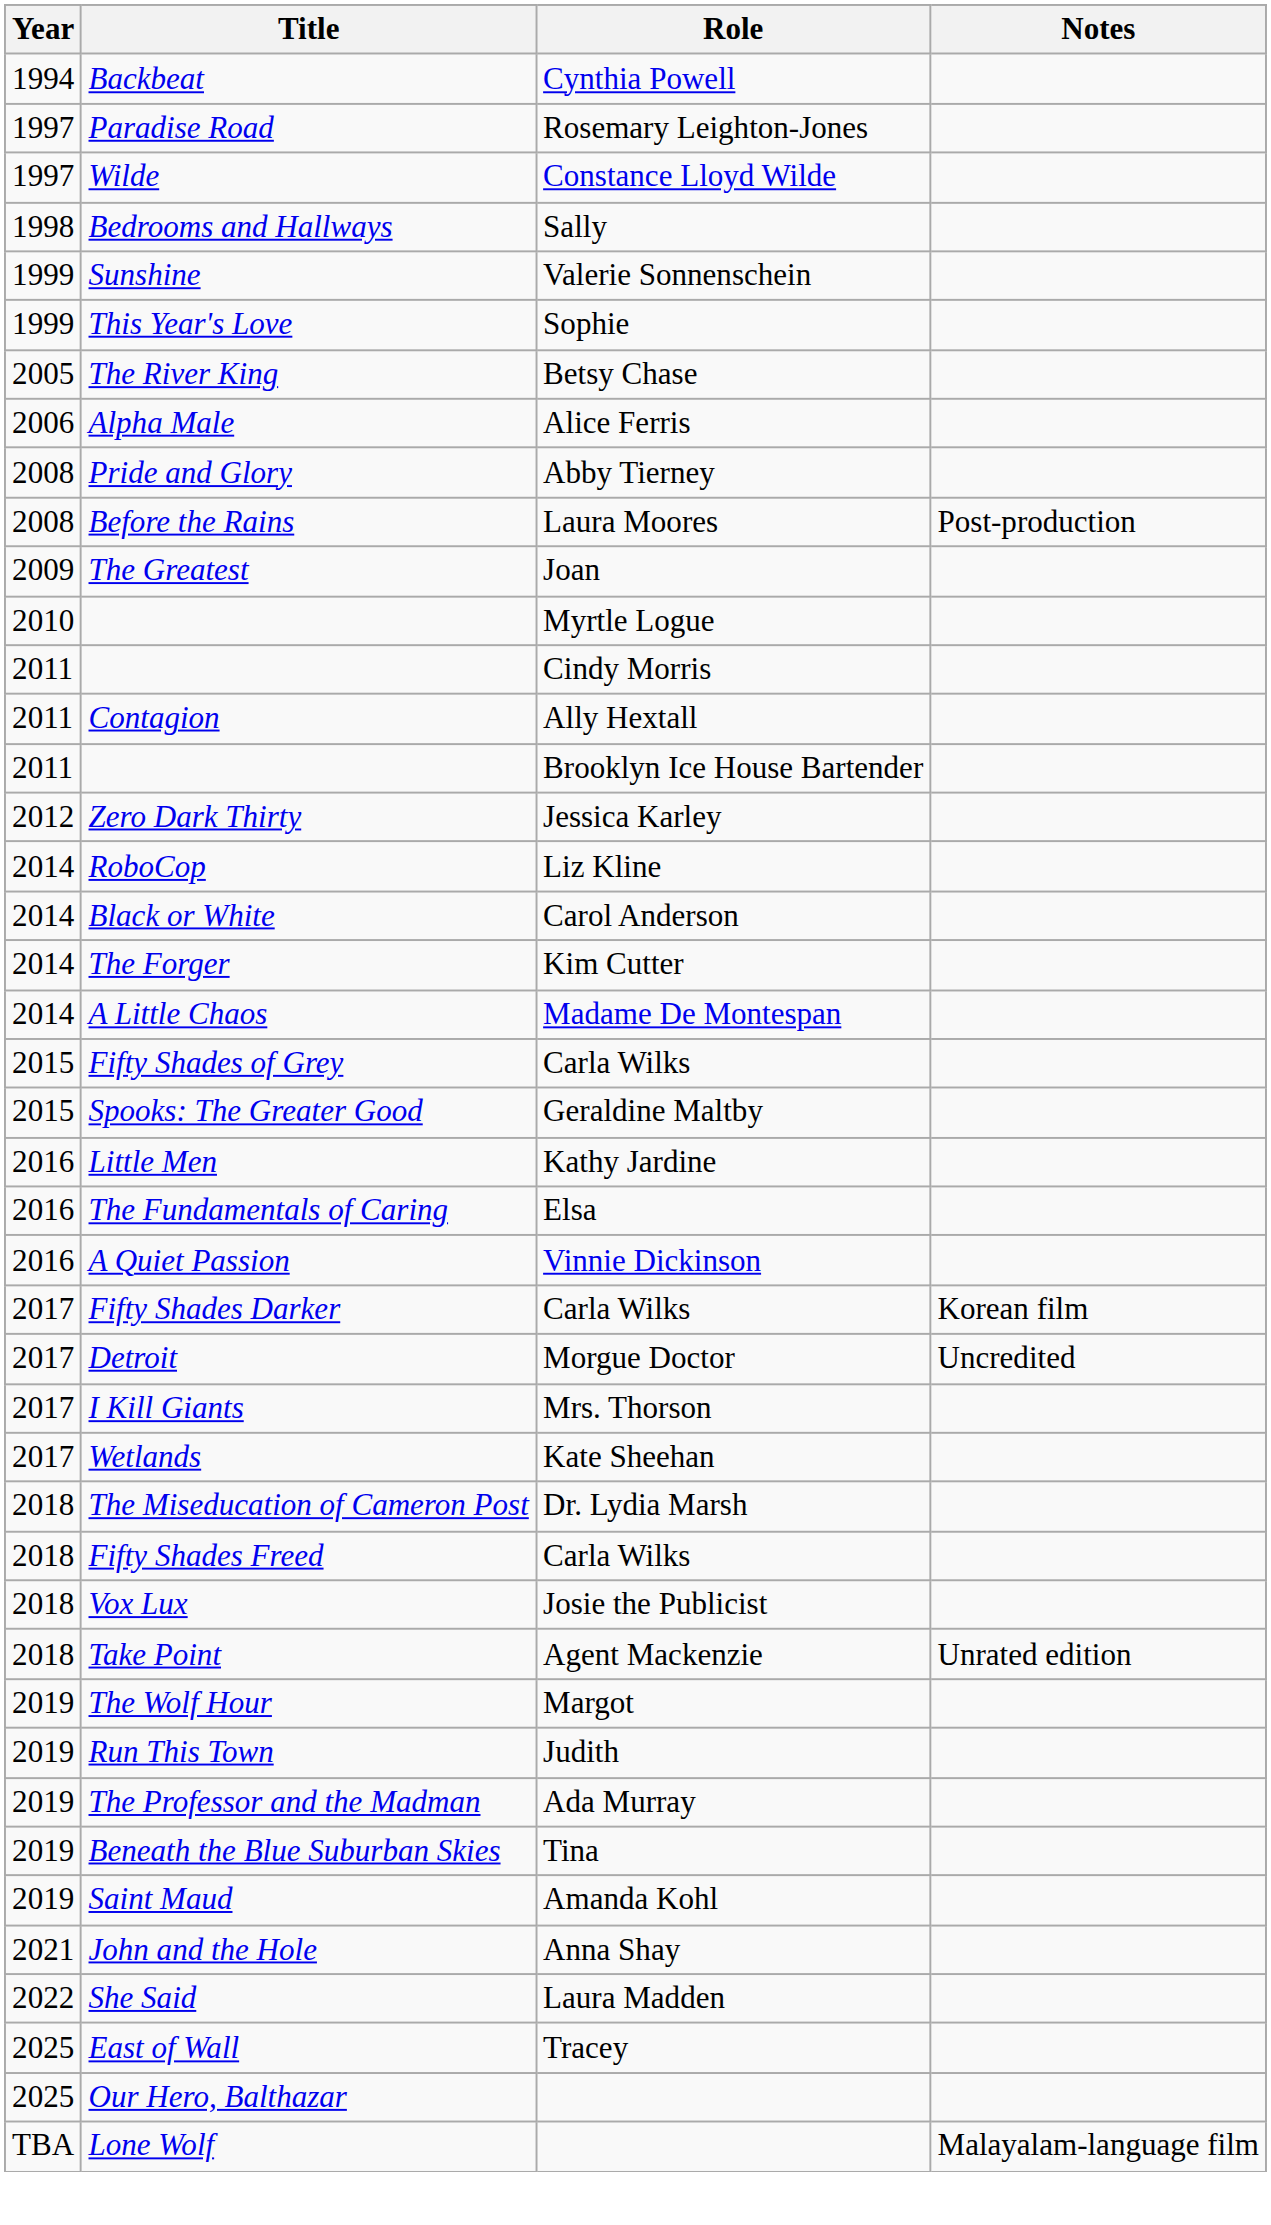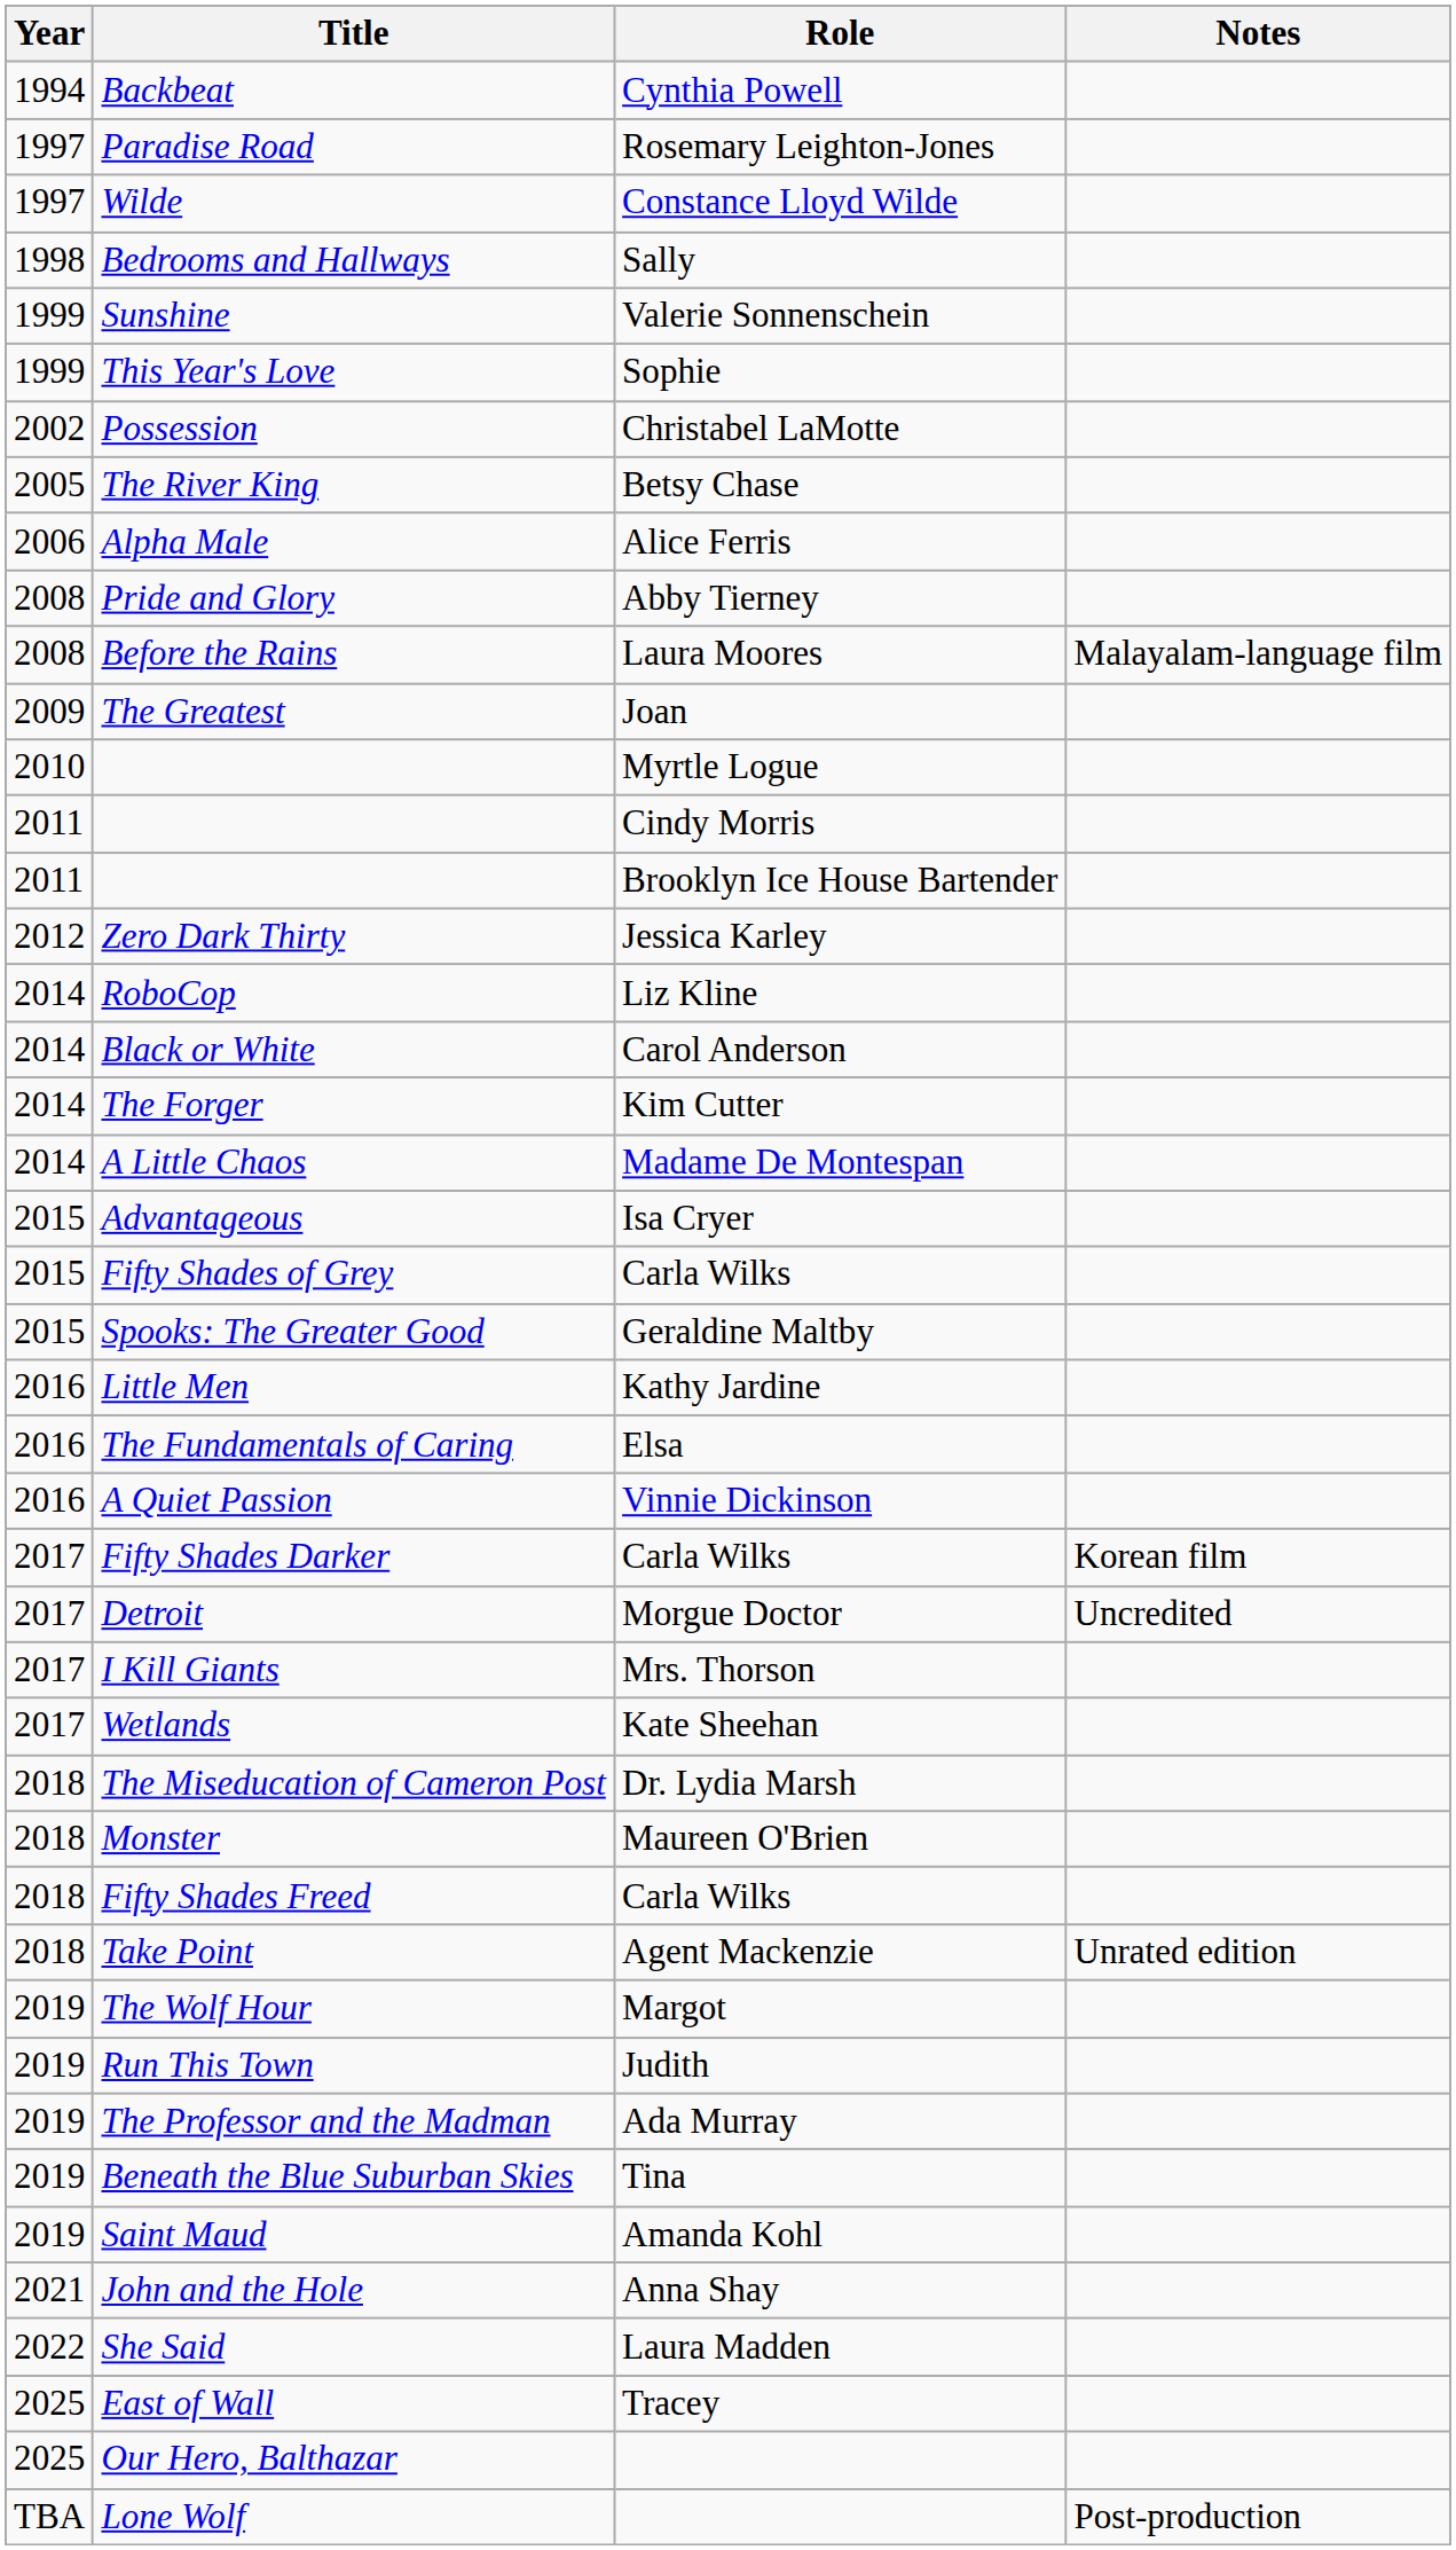+ row: 2002 | Possession | Christabel LaMotte
Before the Rains | Notes: Post-production -> Malayalam-language film
- row: 2011 | Contagion | Ally Hextall
+ row: 2015 | Advantageous | Isa Cryer
+ row: 2018 | Monster | Maureen O'Brien
- row: 2018 | Vox Lux | Josie the Publicist
Lone Wolf | Notes: Malayalam-language film -> Post-production
